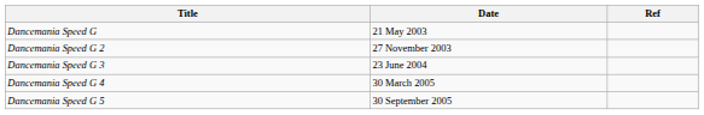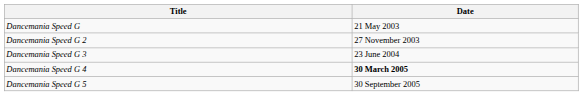- column: Ref
Dancemania Speed G 4 | Date: normal -> bold
